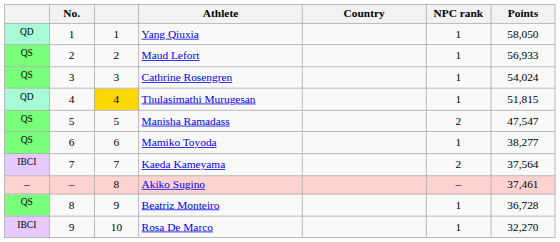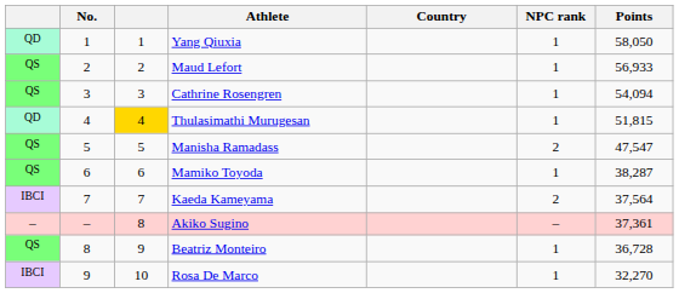Cathrine Rosengren | Points: 54,024 -> 54,094
Mamiko Toyoda | Points: 38,277 -> 38,287
Akiko Sugino | Points: 37,461 -> 37,361
